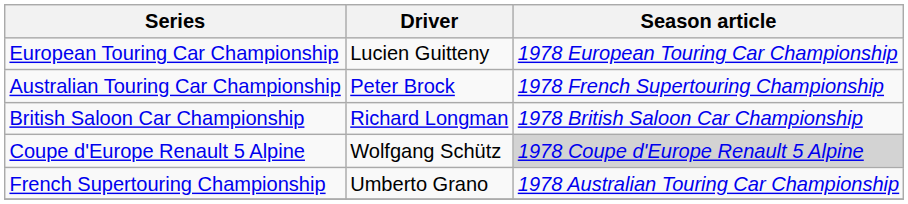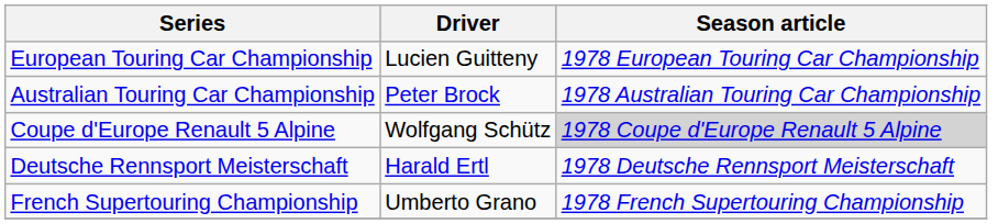Australian Touring Car Championship | Season article: 1978 French Supertouring Championship -> 1978 Australian Touring Car Championship
- row: British Saloon Car Championship | Richard Longman | 1978 British Saloon Car Championship
+ row: Deutsche Rennsport Meisterschaft | Harald Ertl | 1978 Deutsche Rennsport Meisterschaft
French Supertouring Championship | Season article: 1978 Australian Touring Car Championship -> 1978 French Supertouring Championship
